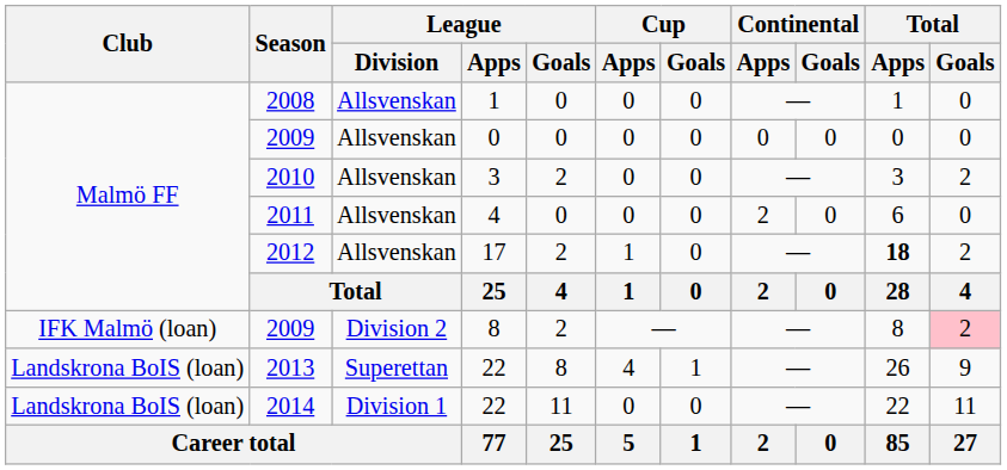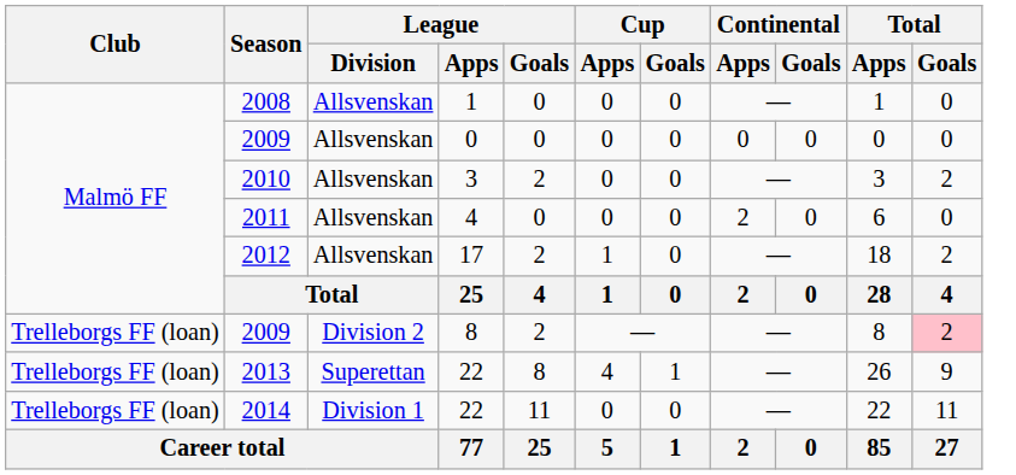2012 | Total / Apps: bold -> normal
2009 / 8 | Club: IFK Malmö (loan) -> Trelleborgs FF (loan)
2013 | Club: Landskrona BoIS (loan) -> Trelleborgs FF (loan)
2014 | Club: Landskrona BoIS (loan) -> Trelleborgs FF (loan)
